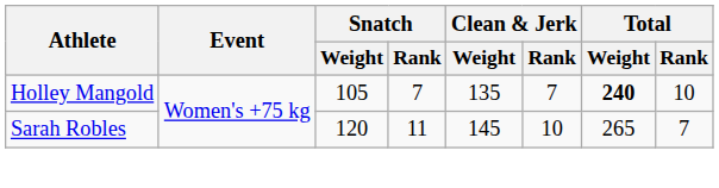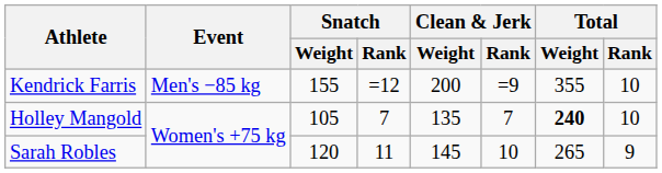+ row: Kendrick Farris | Men's −85 kg | 155 | =12 | 200 | =9 | 355 | 10
Sarah Robles | Total / Rank: 7 -> 9
